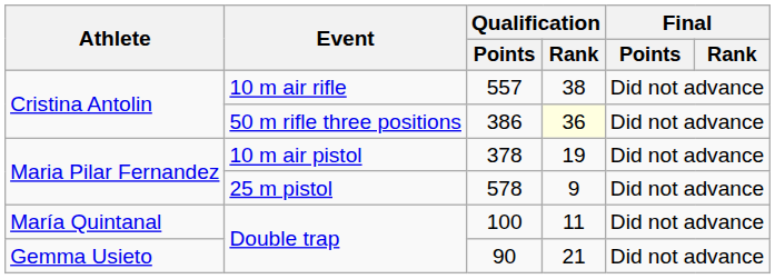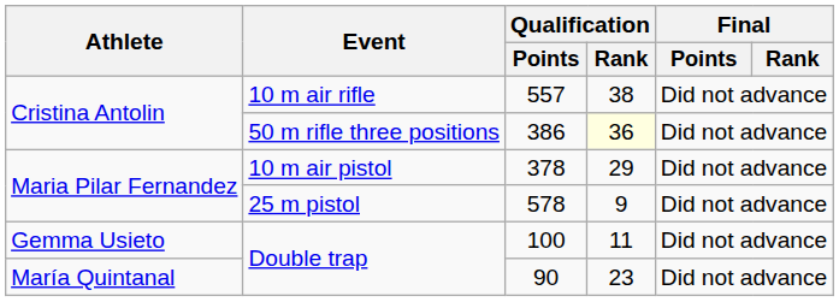378 | Qualification / Rank: 19 -> 29
100 | Athlete: María Quintanal -> Gemma Usieto
90 | Athlete: Gemma Usieto -> María Quintanal
90 | Qualification / Rank: 21 -> 23
